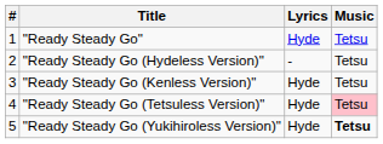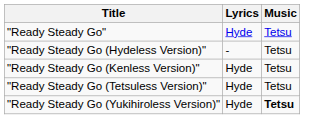- column: # | 1 | 2 | 3 | 4 | 5
"Ready Steady Go (Tetsuless Version)" | Music: pink background -> no background
